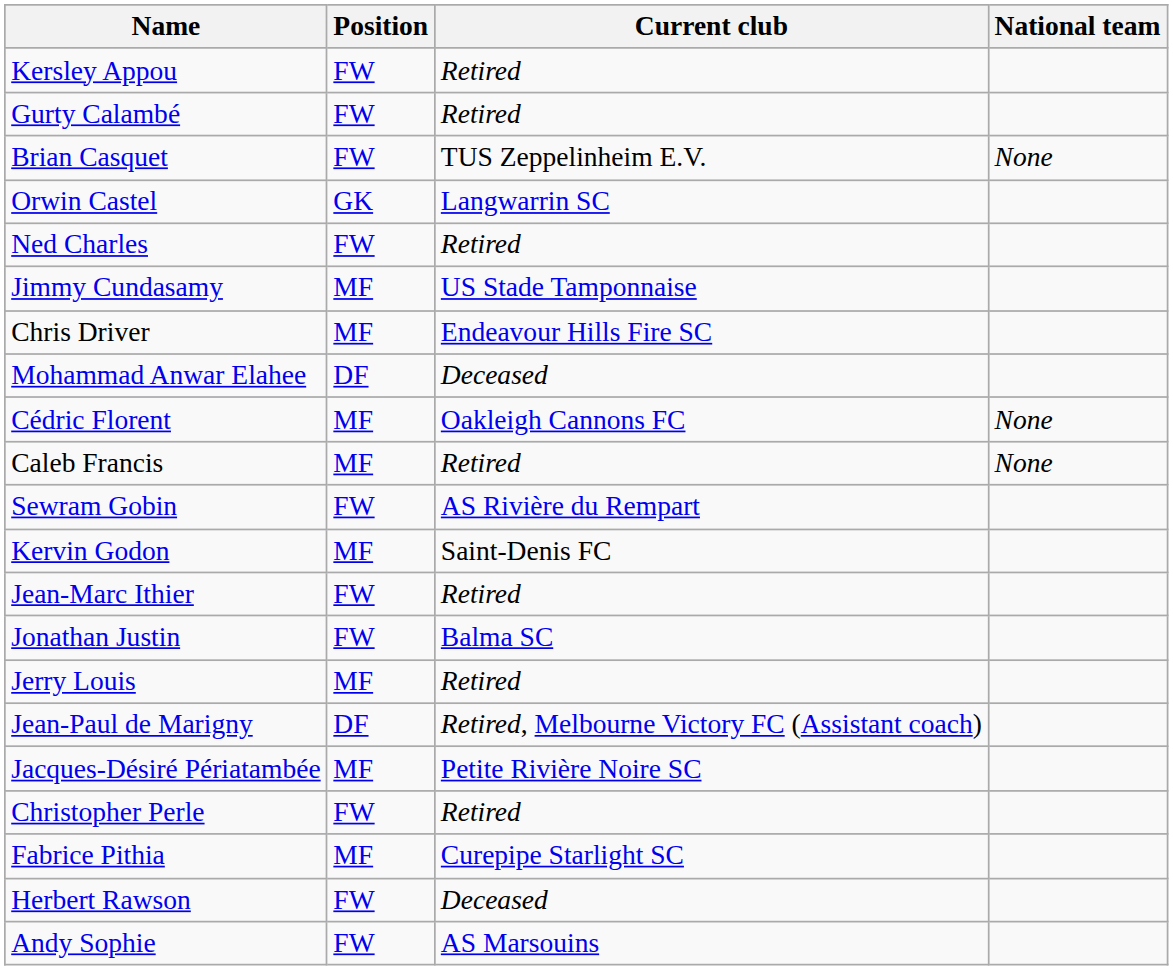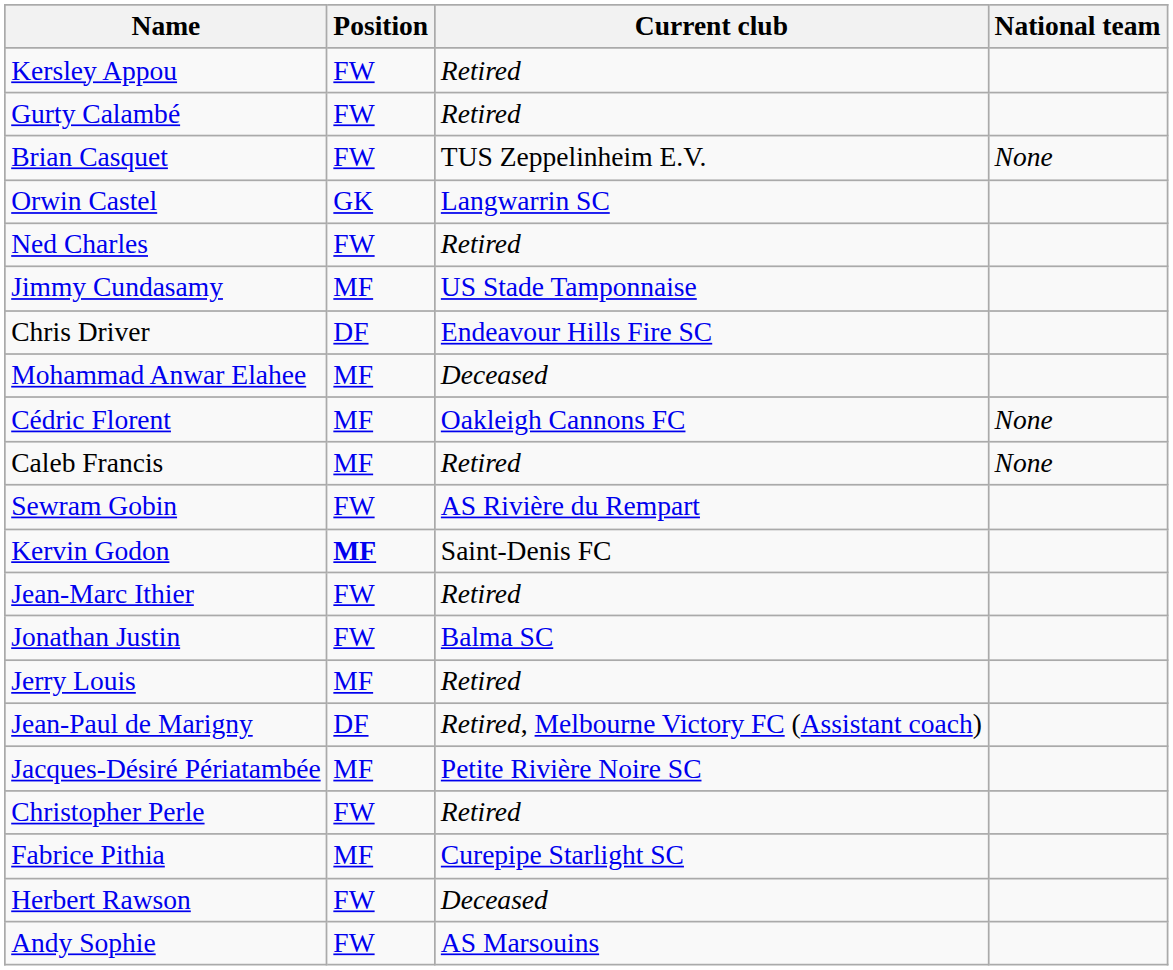Chris Driver | Position: MF -> DF
Mohammad Anwar Elahee | Position: DF -> MF
Kervin Godon | Position: normal -> bold
